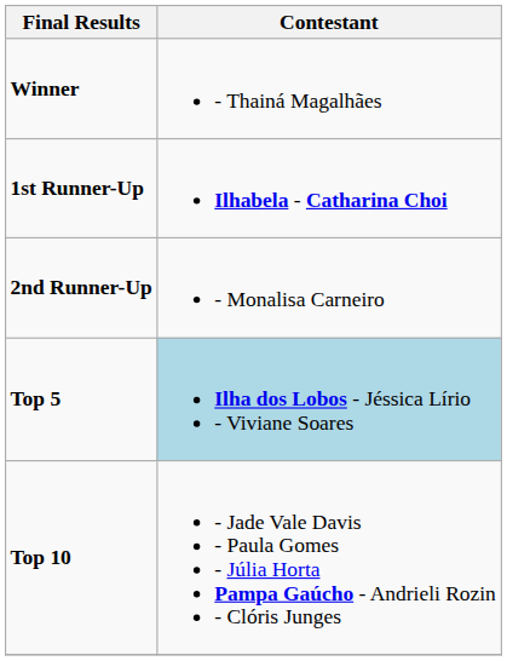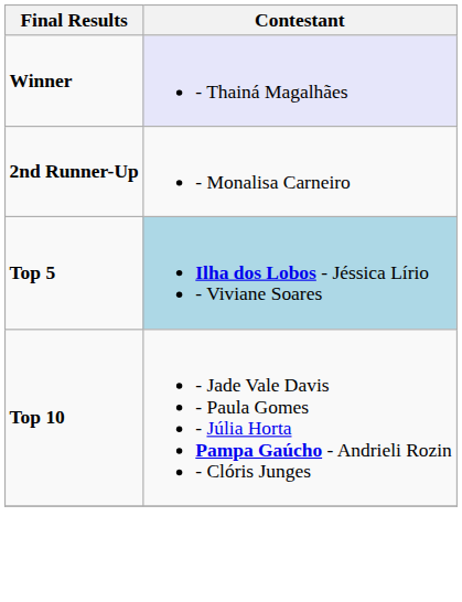Winner | Contestant: no background -> lavender background
- row: 1st Runner-Up | Ilhabela - Catharina Choi
